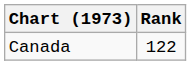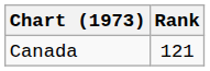Canada | Rank: 122 -> 121
